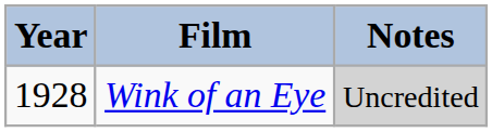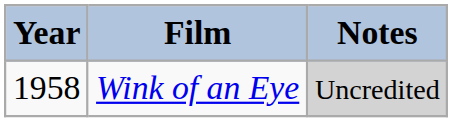Wink of an Eye | Year: 1928 -> 1958
